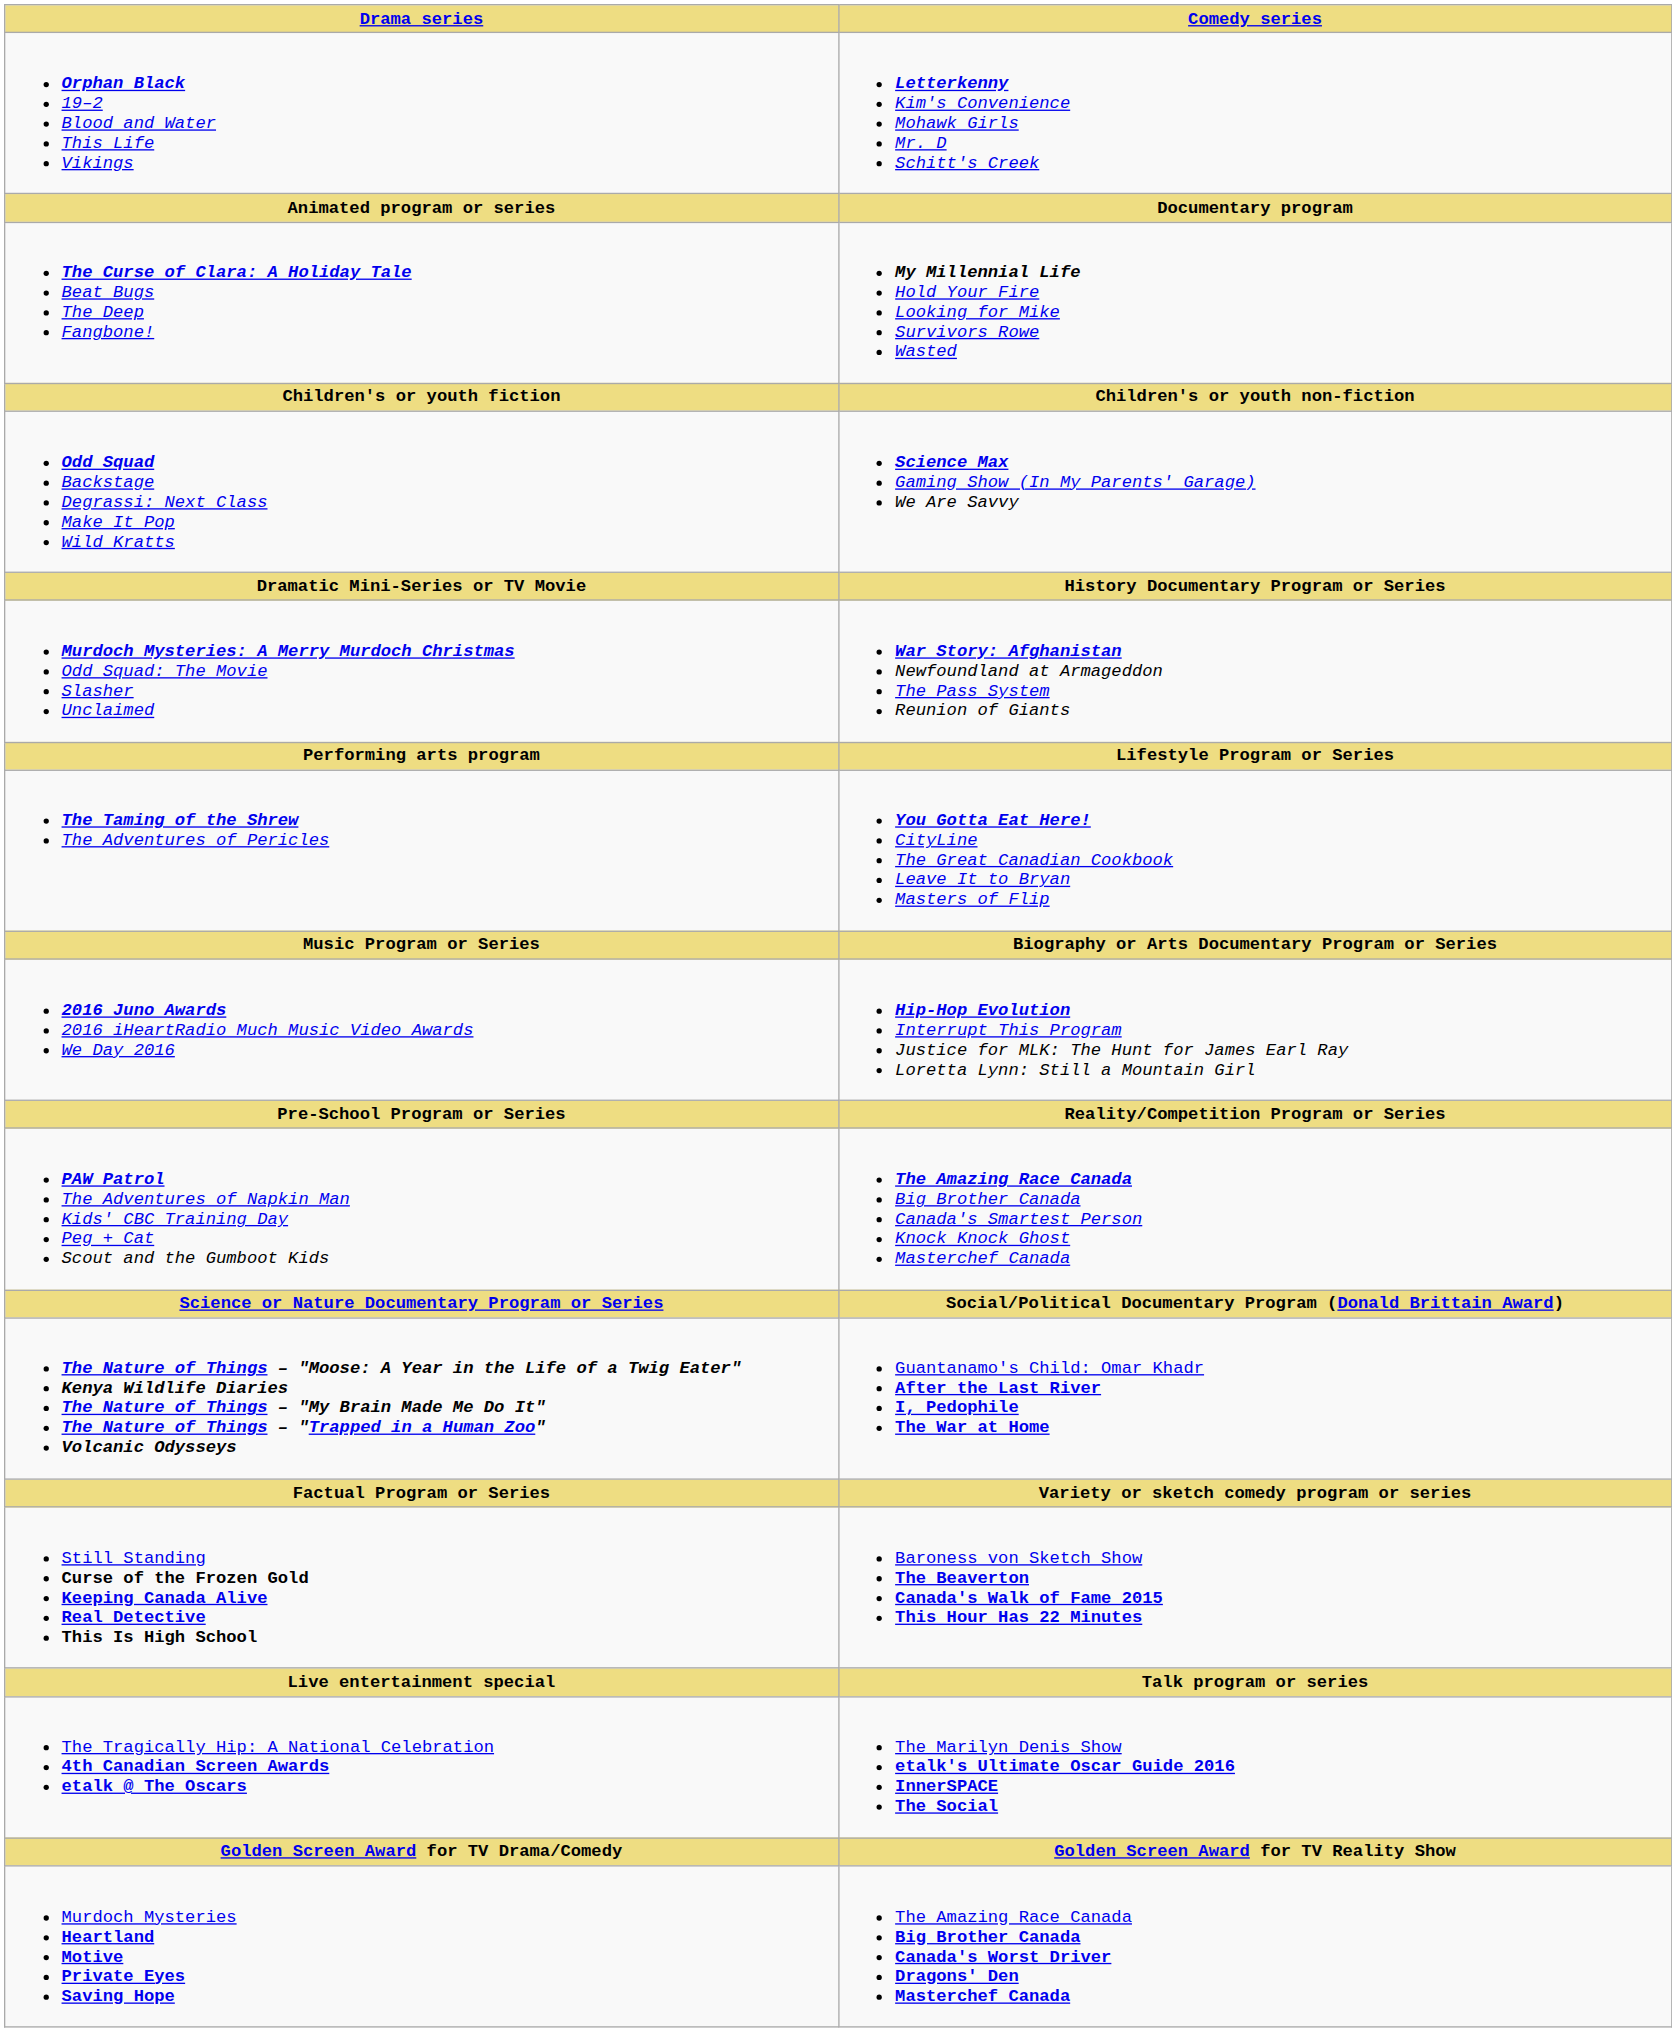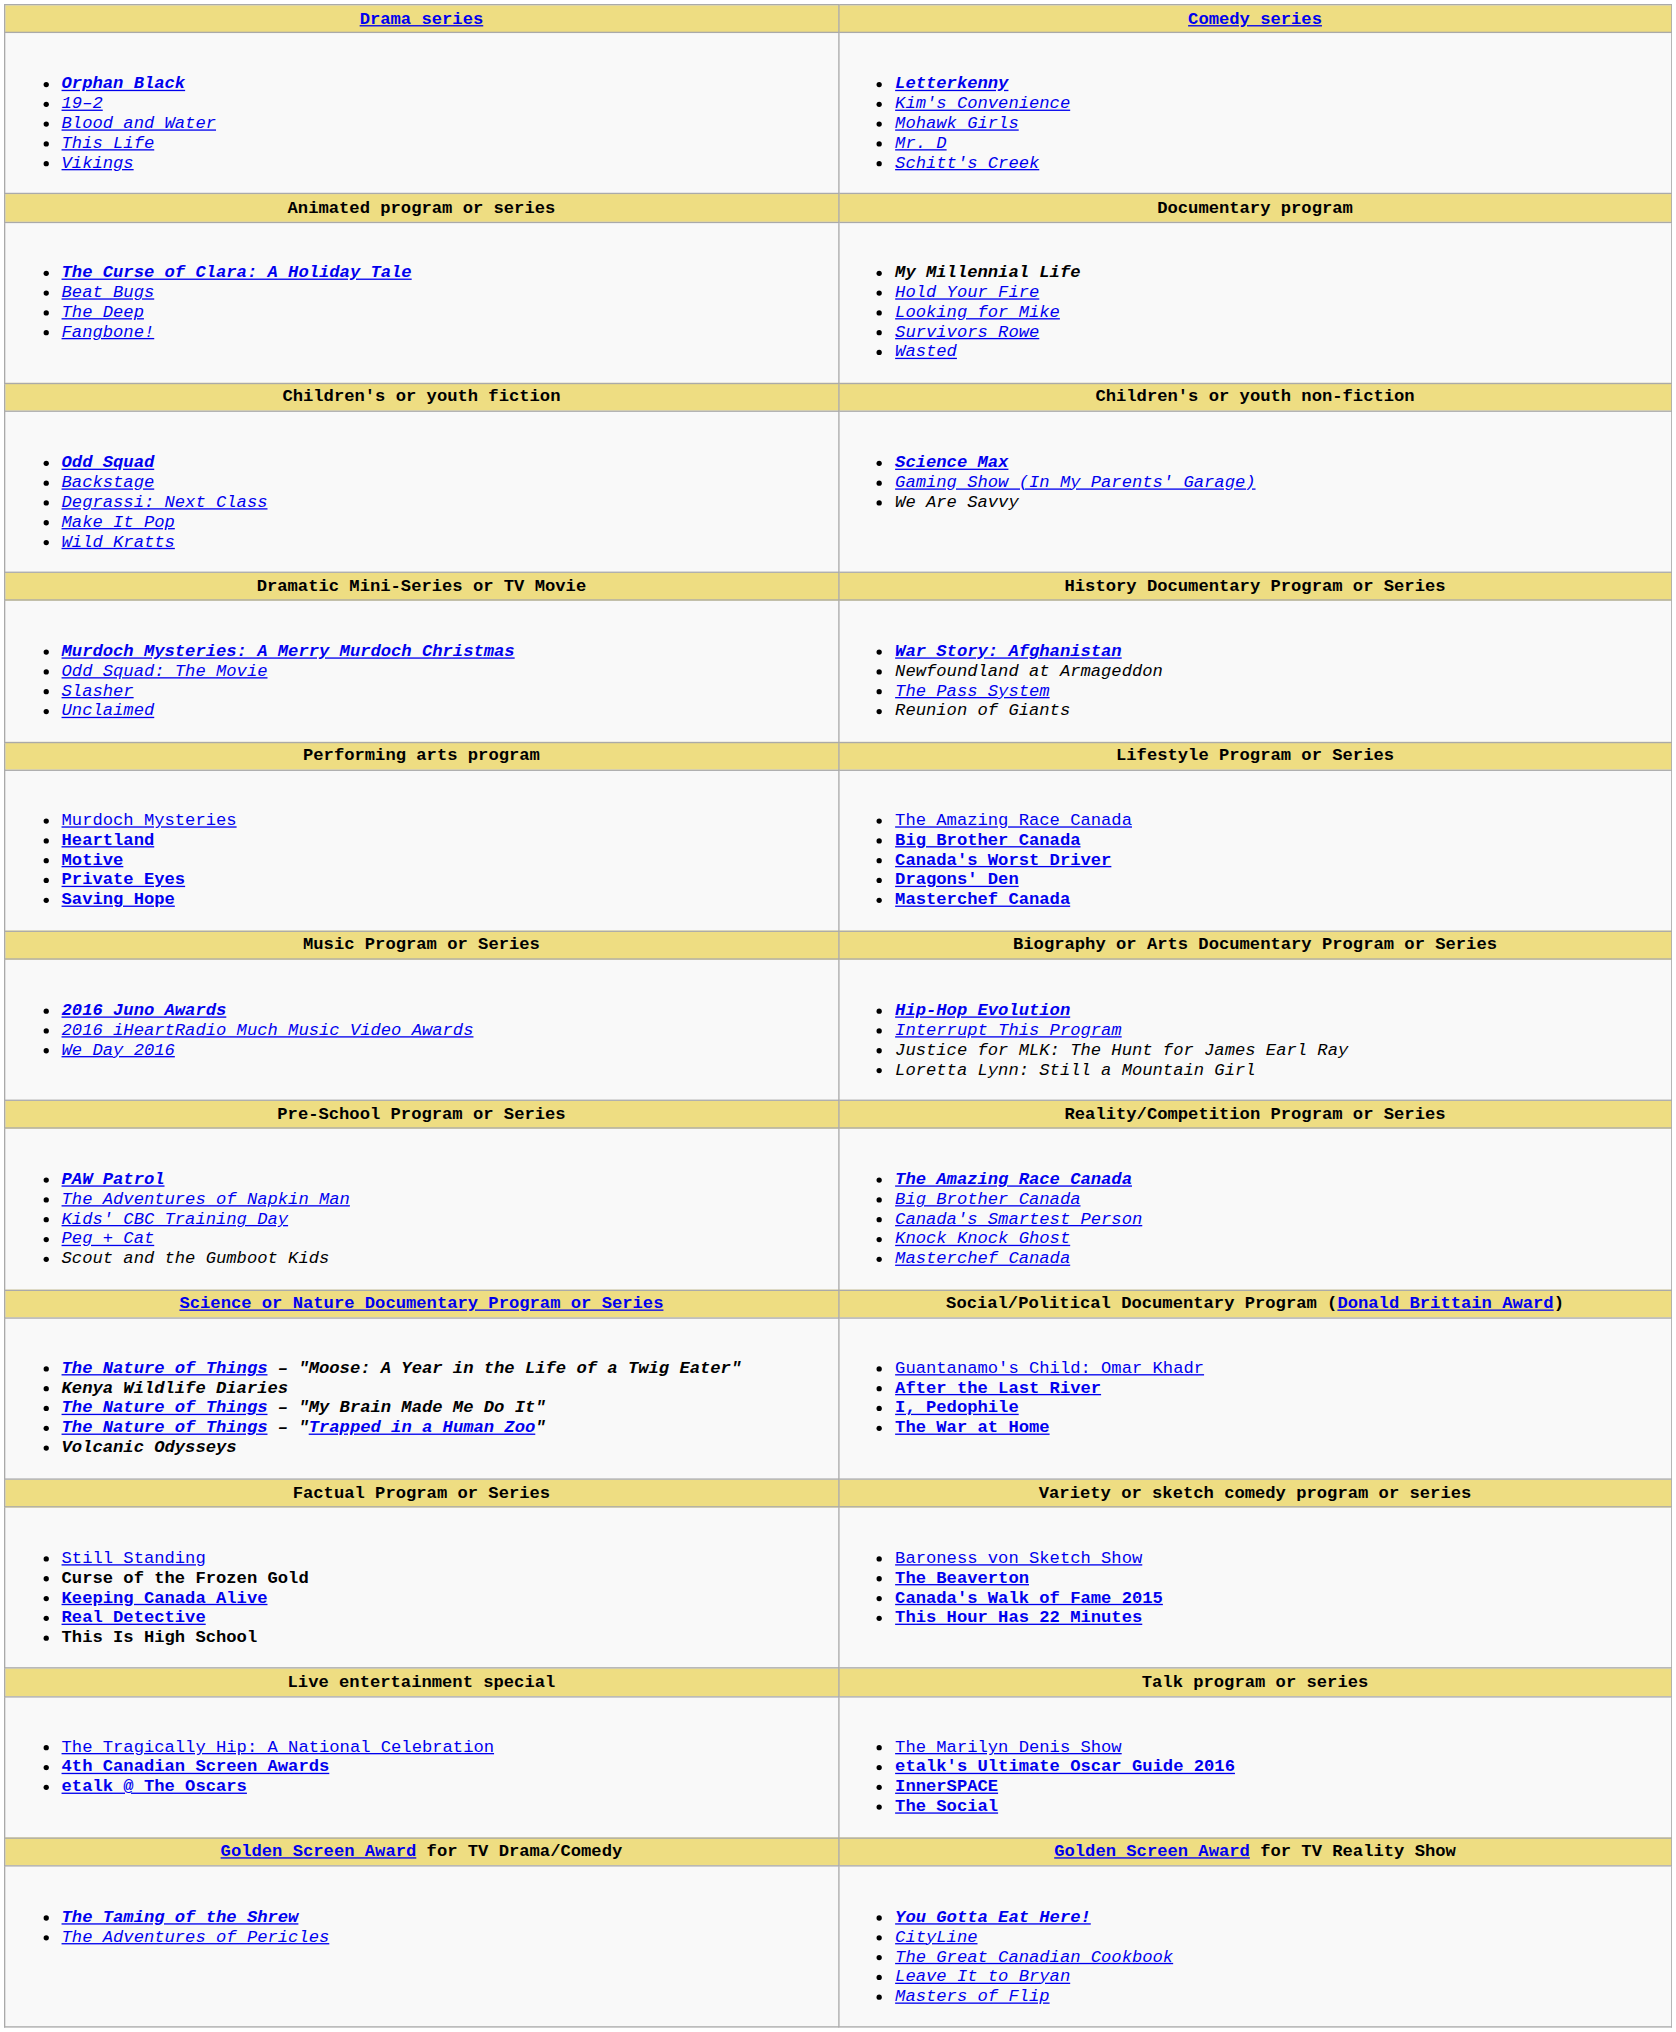rows swapped: The Taming of the Shrew The Adventures of Pericles <-> Murdoch Mysteries Heartland Motive Private Eyes Saving Hope
